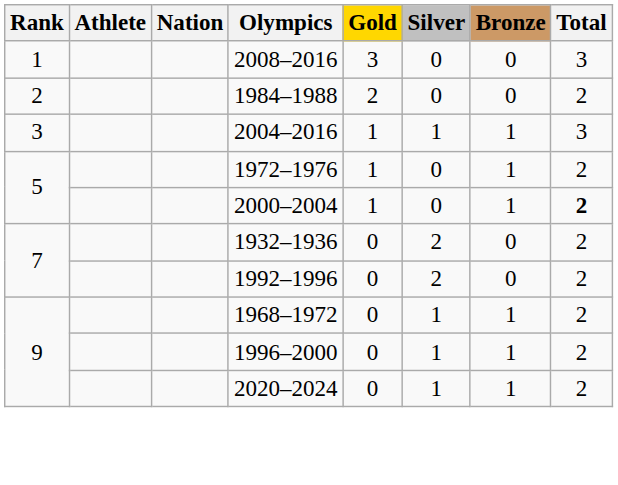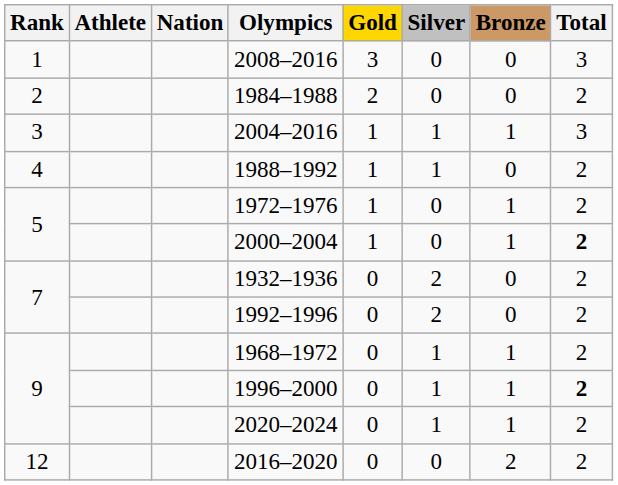+ row: 4 | 1988–1992 | 1 | 1 | 0 | 2
1996–2000 | Total: normal -> bold
+ row: 12 | 2016–2020 | 0 | 0 | 2 | 2
